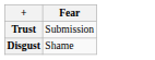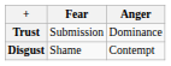+ column: Anger | Dominance | Contempt
